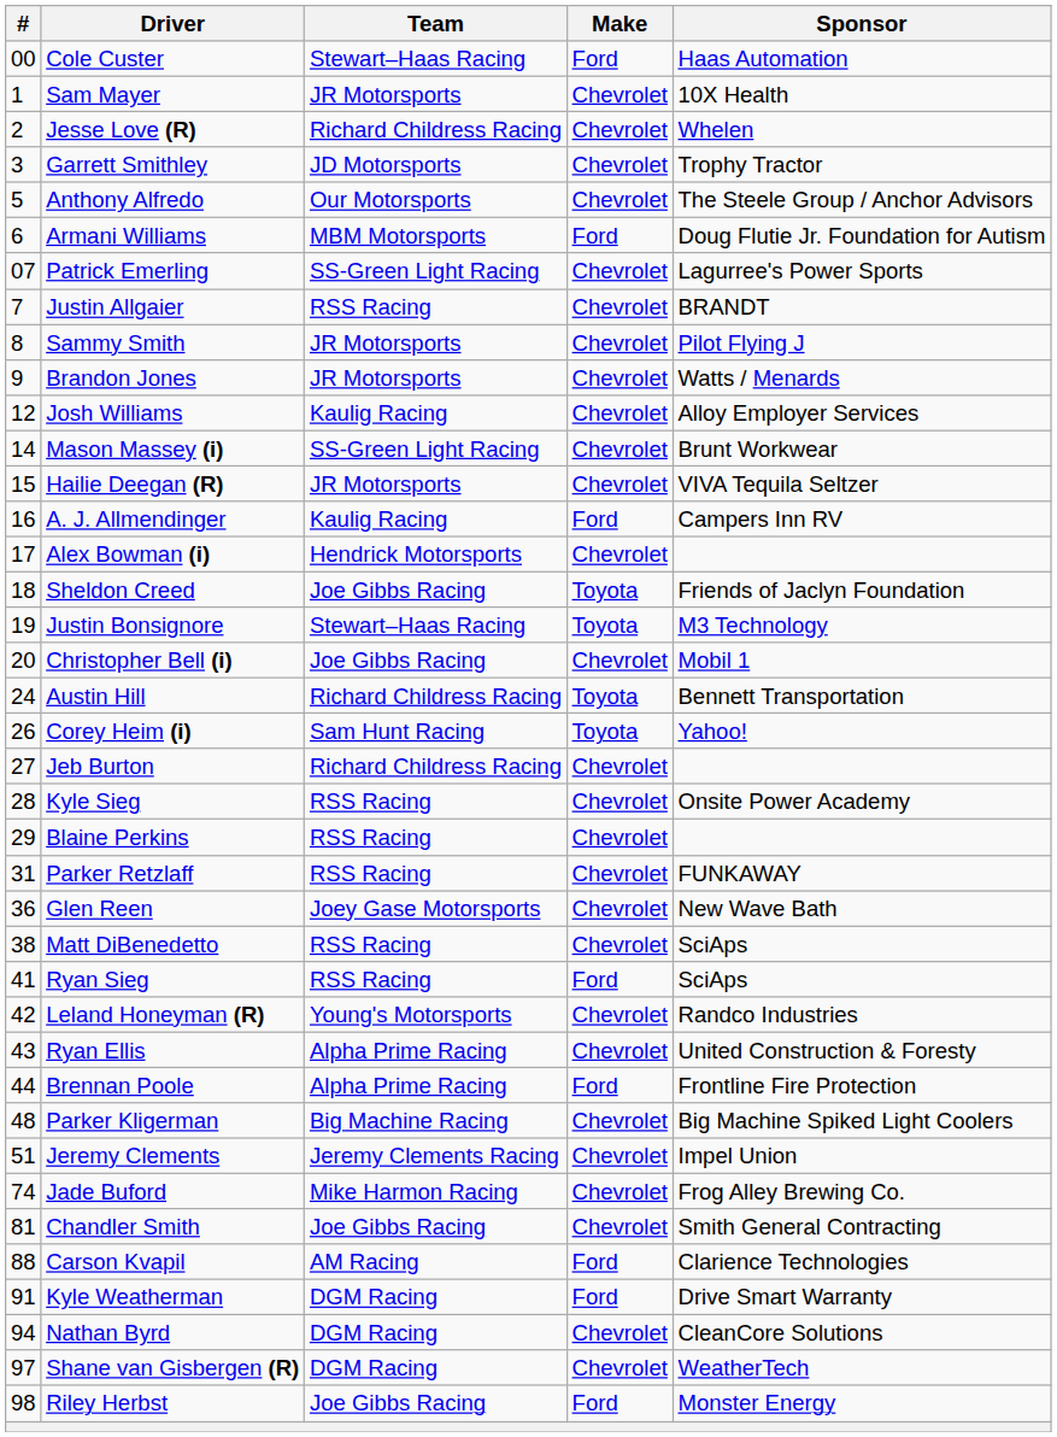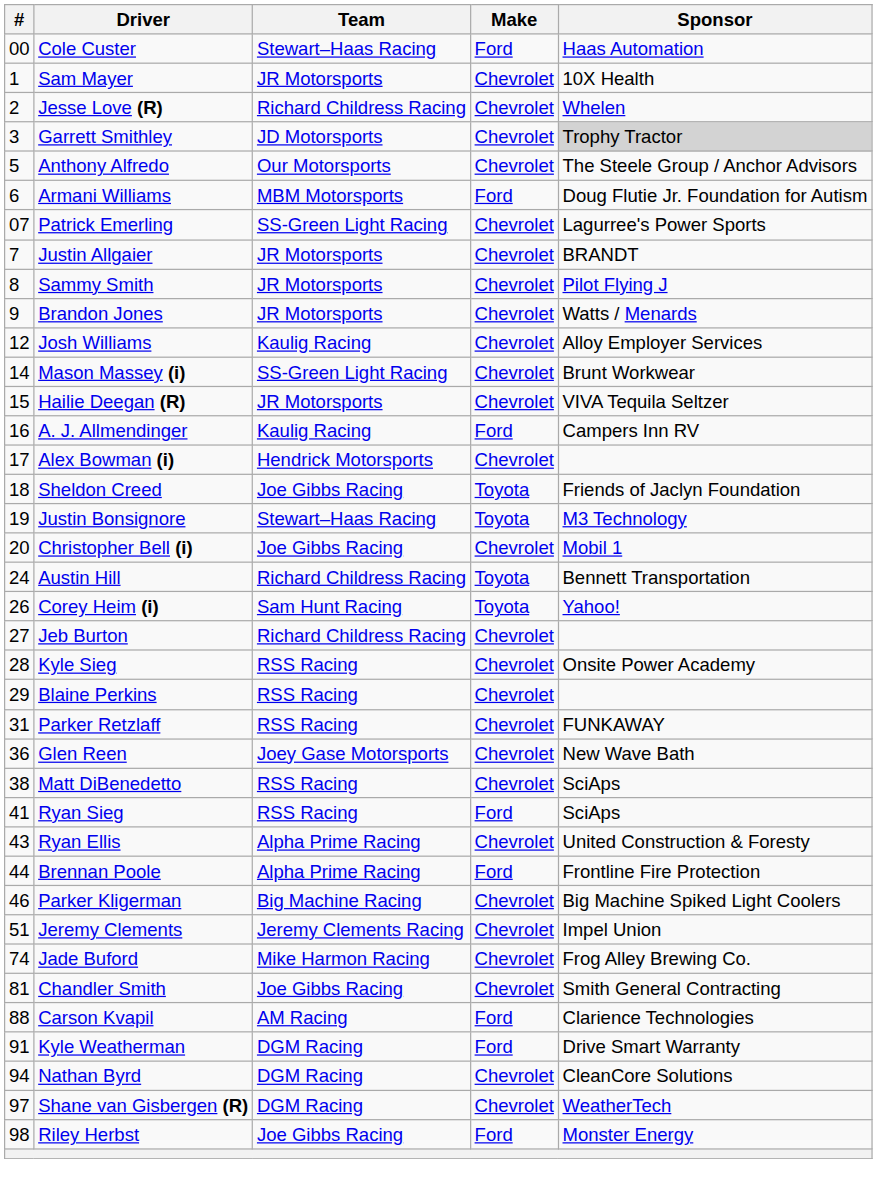Garrett Smithley | Sponsor: no background -> lightgrey background
Justin Allgaier | Team: RSS Racing -> JR Motorsports
- row: 42 | Leland Honeyman (R) | Young's Motorsports | Chevrolet | Randco Industries
Parker Kligerman | #: 48 -> 46
